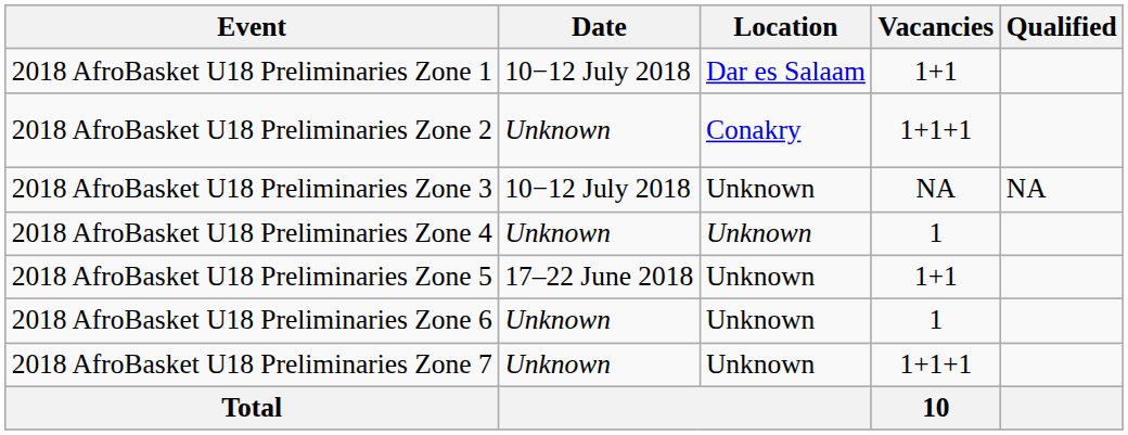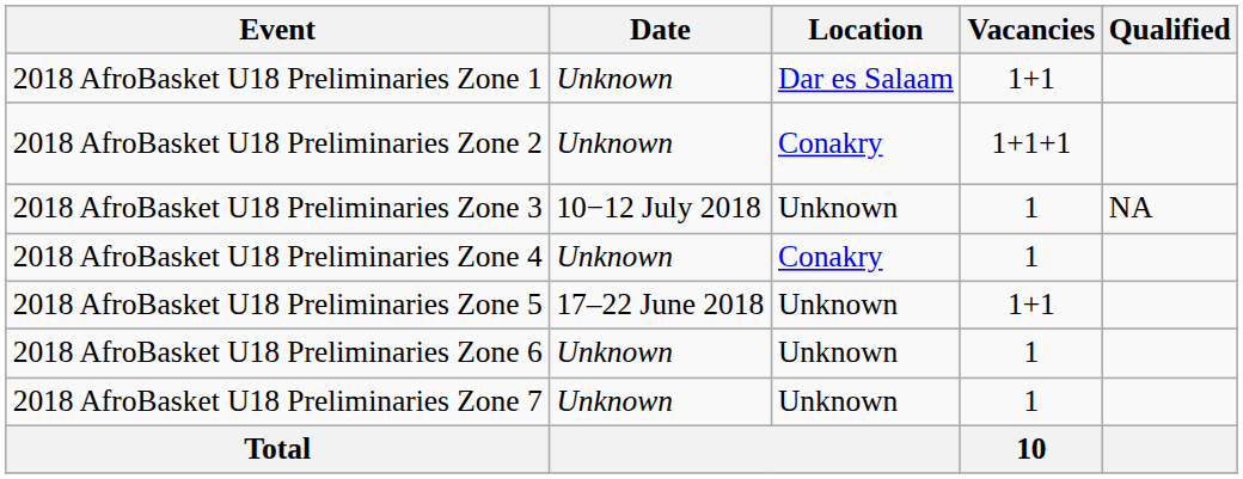2018 AfroBasket U18 Preliminaries Zone 1 | Date: 10−12 July 2018 -> Unknown
2018 AfroBasket U18 Preliminaries Zone 3 | Vacancies: NA -> 1
2018 AfroBasket U18 Preliminaries Zone 4 | Location: Unknown -> Conakry
2018 AfroBasket U18 Preliminaries Zone 7 | Vacancies: 1+1+1 -> 1
